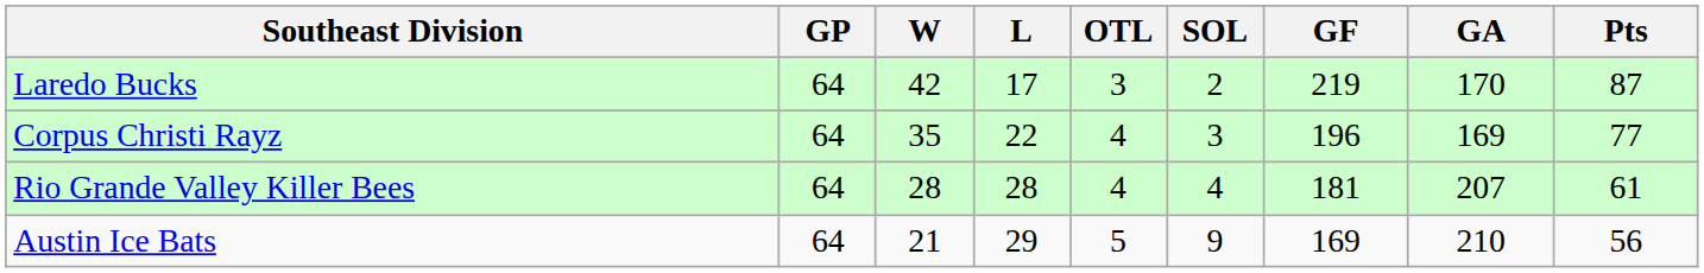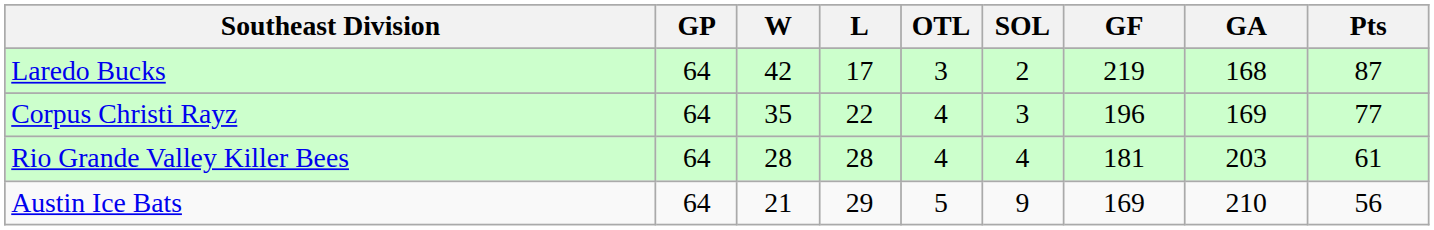Laredo Bucks | GA: 170 -> 168
Rio Grande Valley Killer Bees | GA: 207 -> 203
